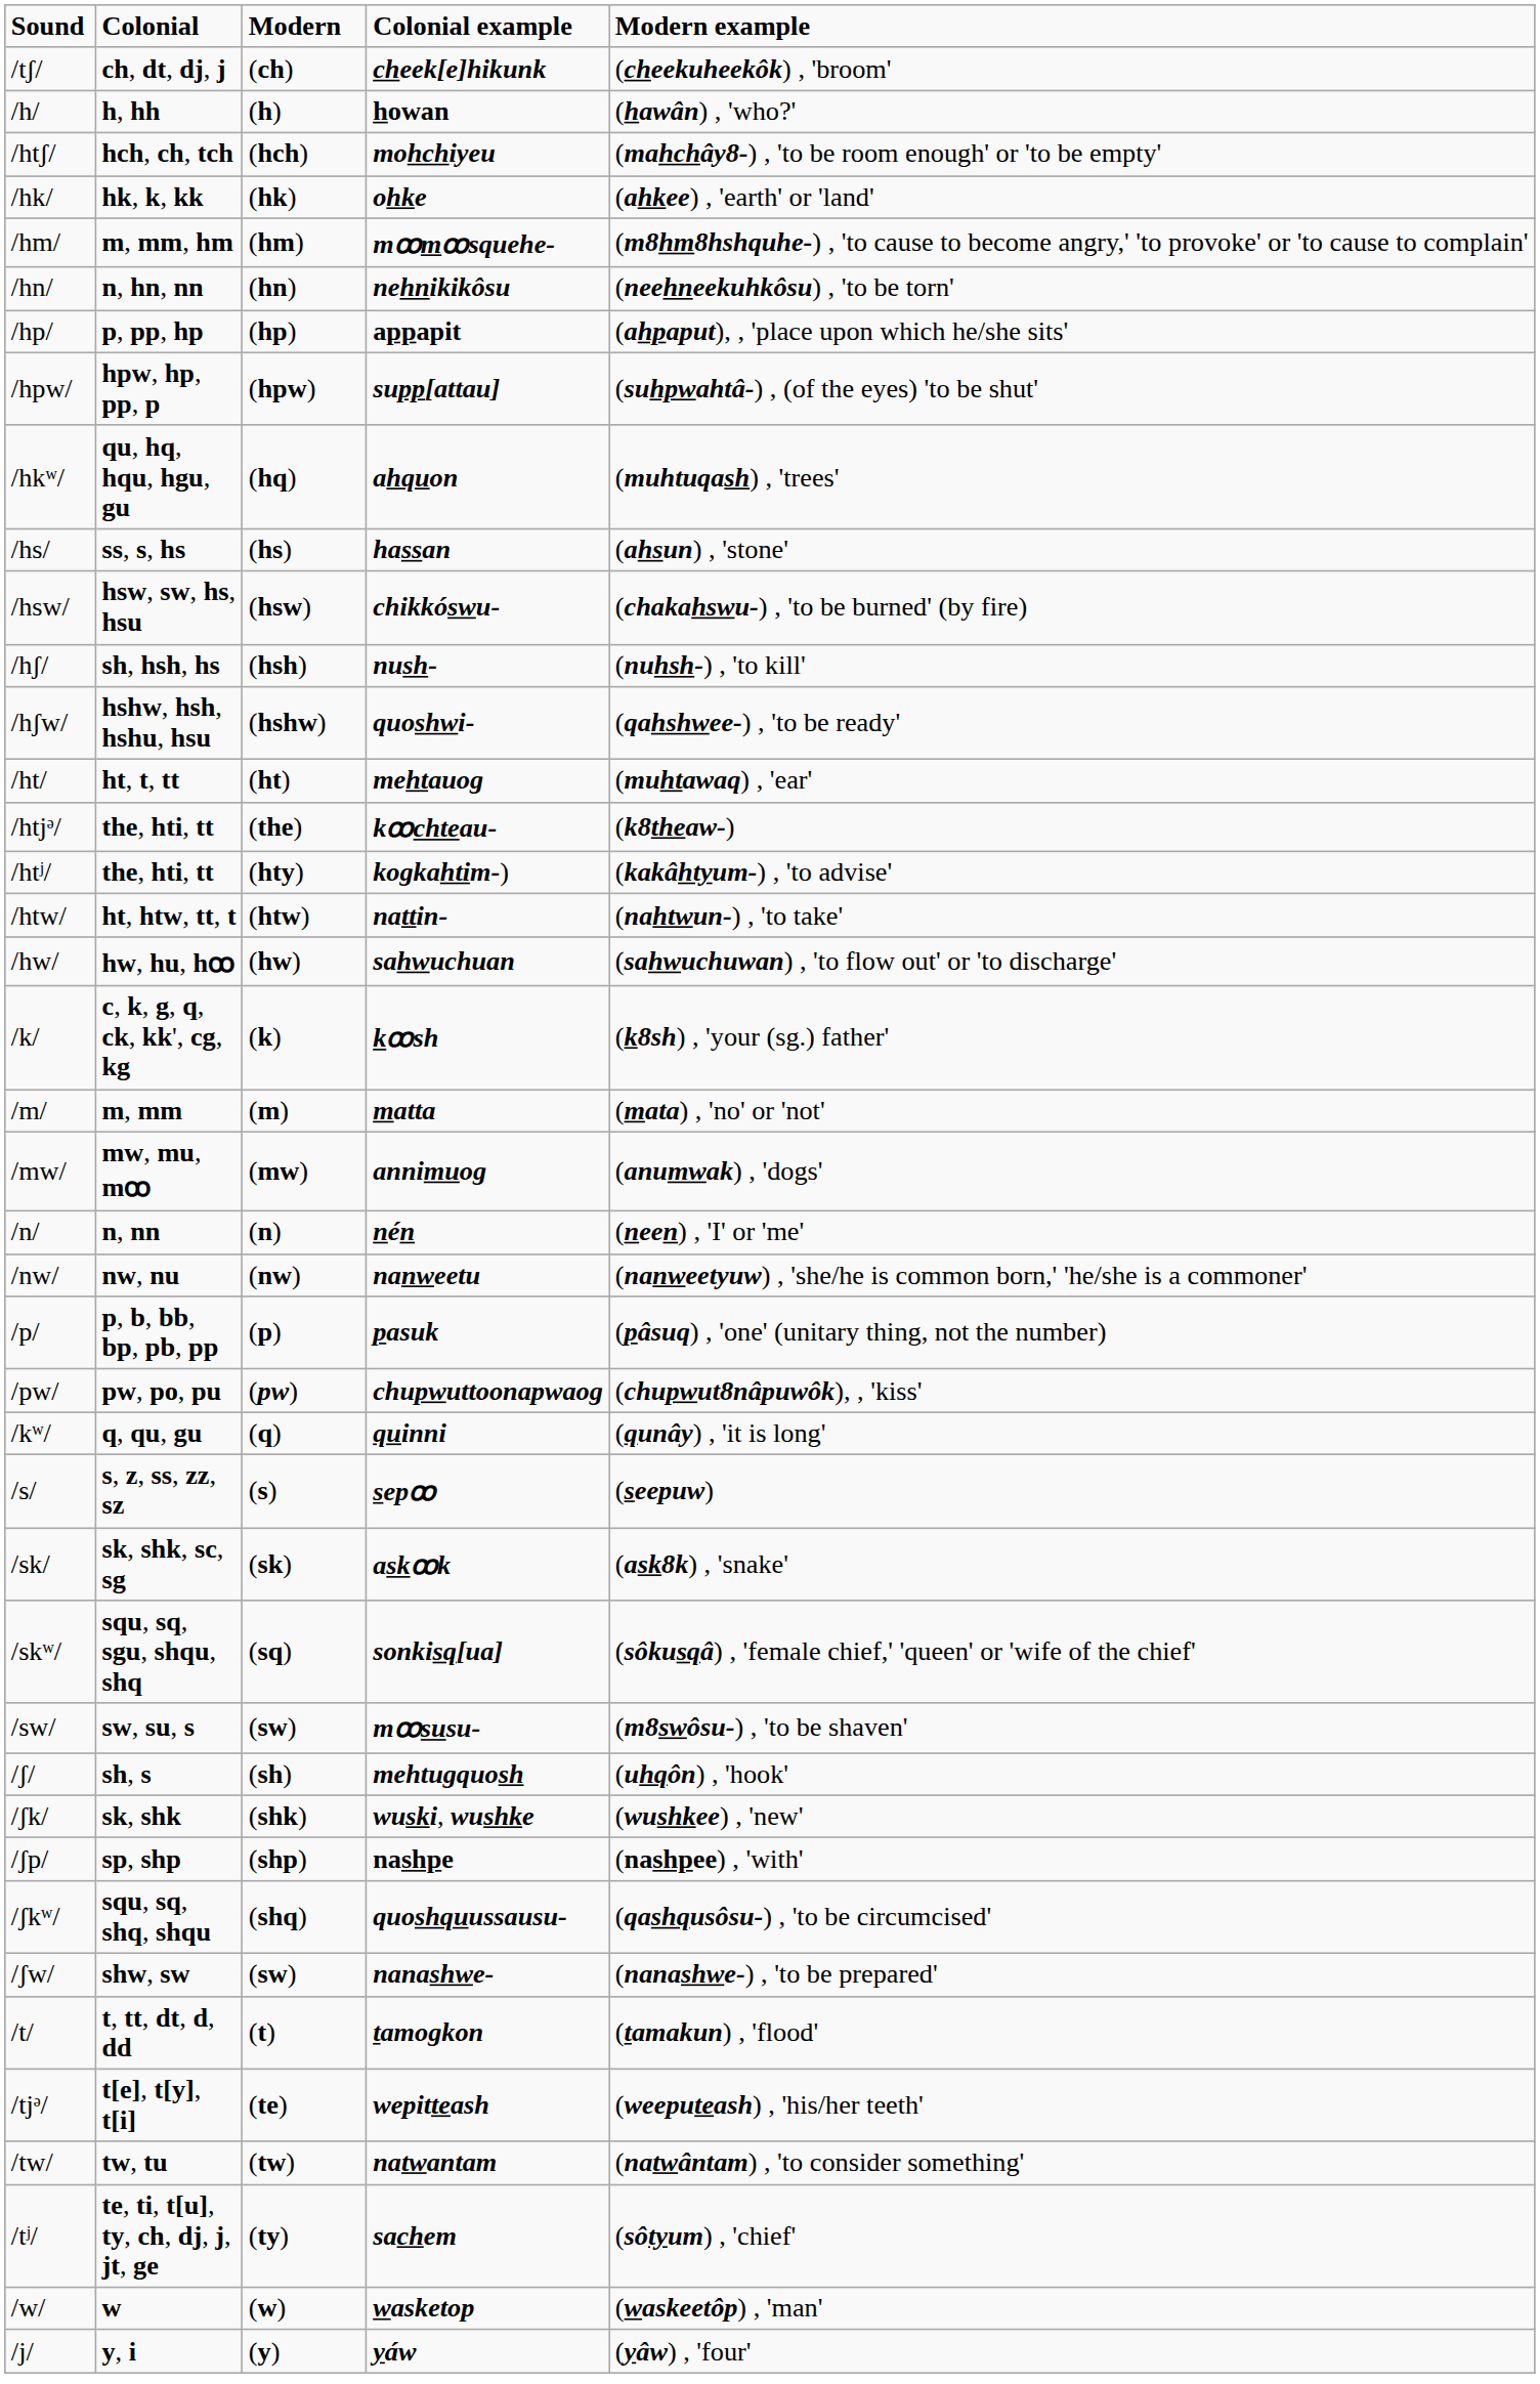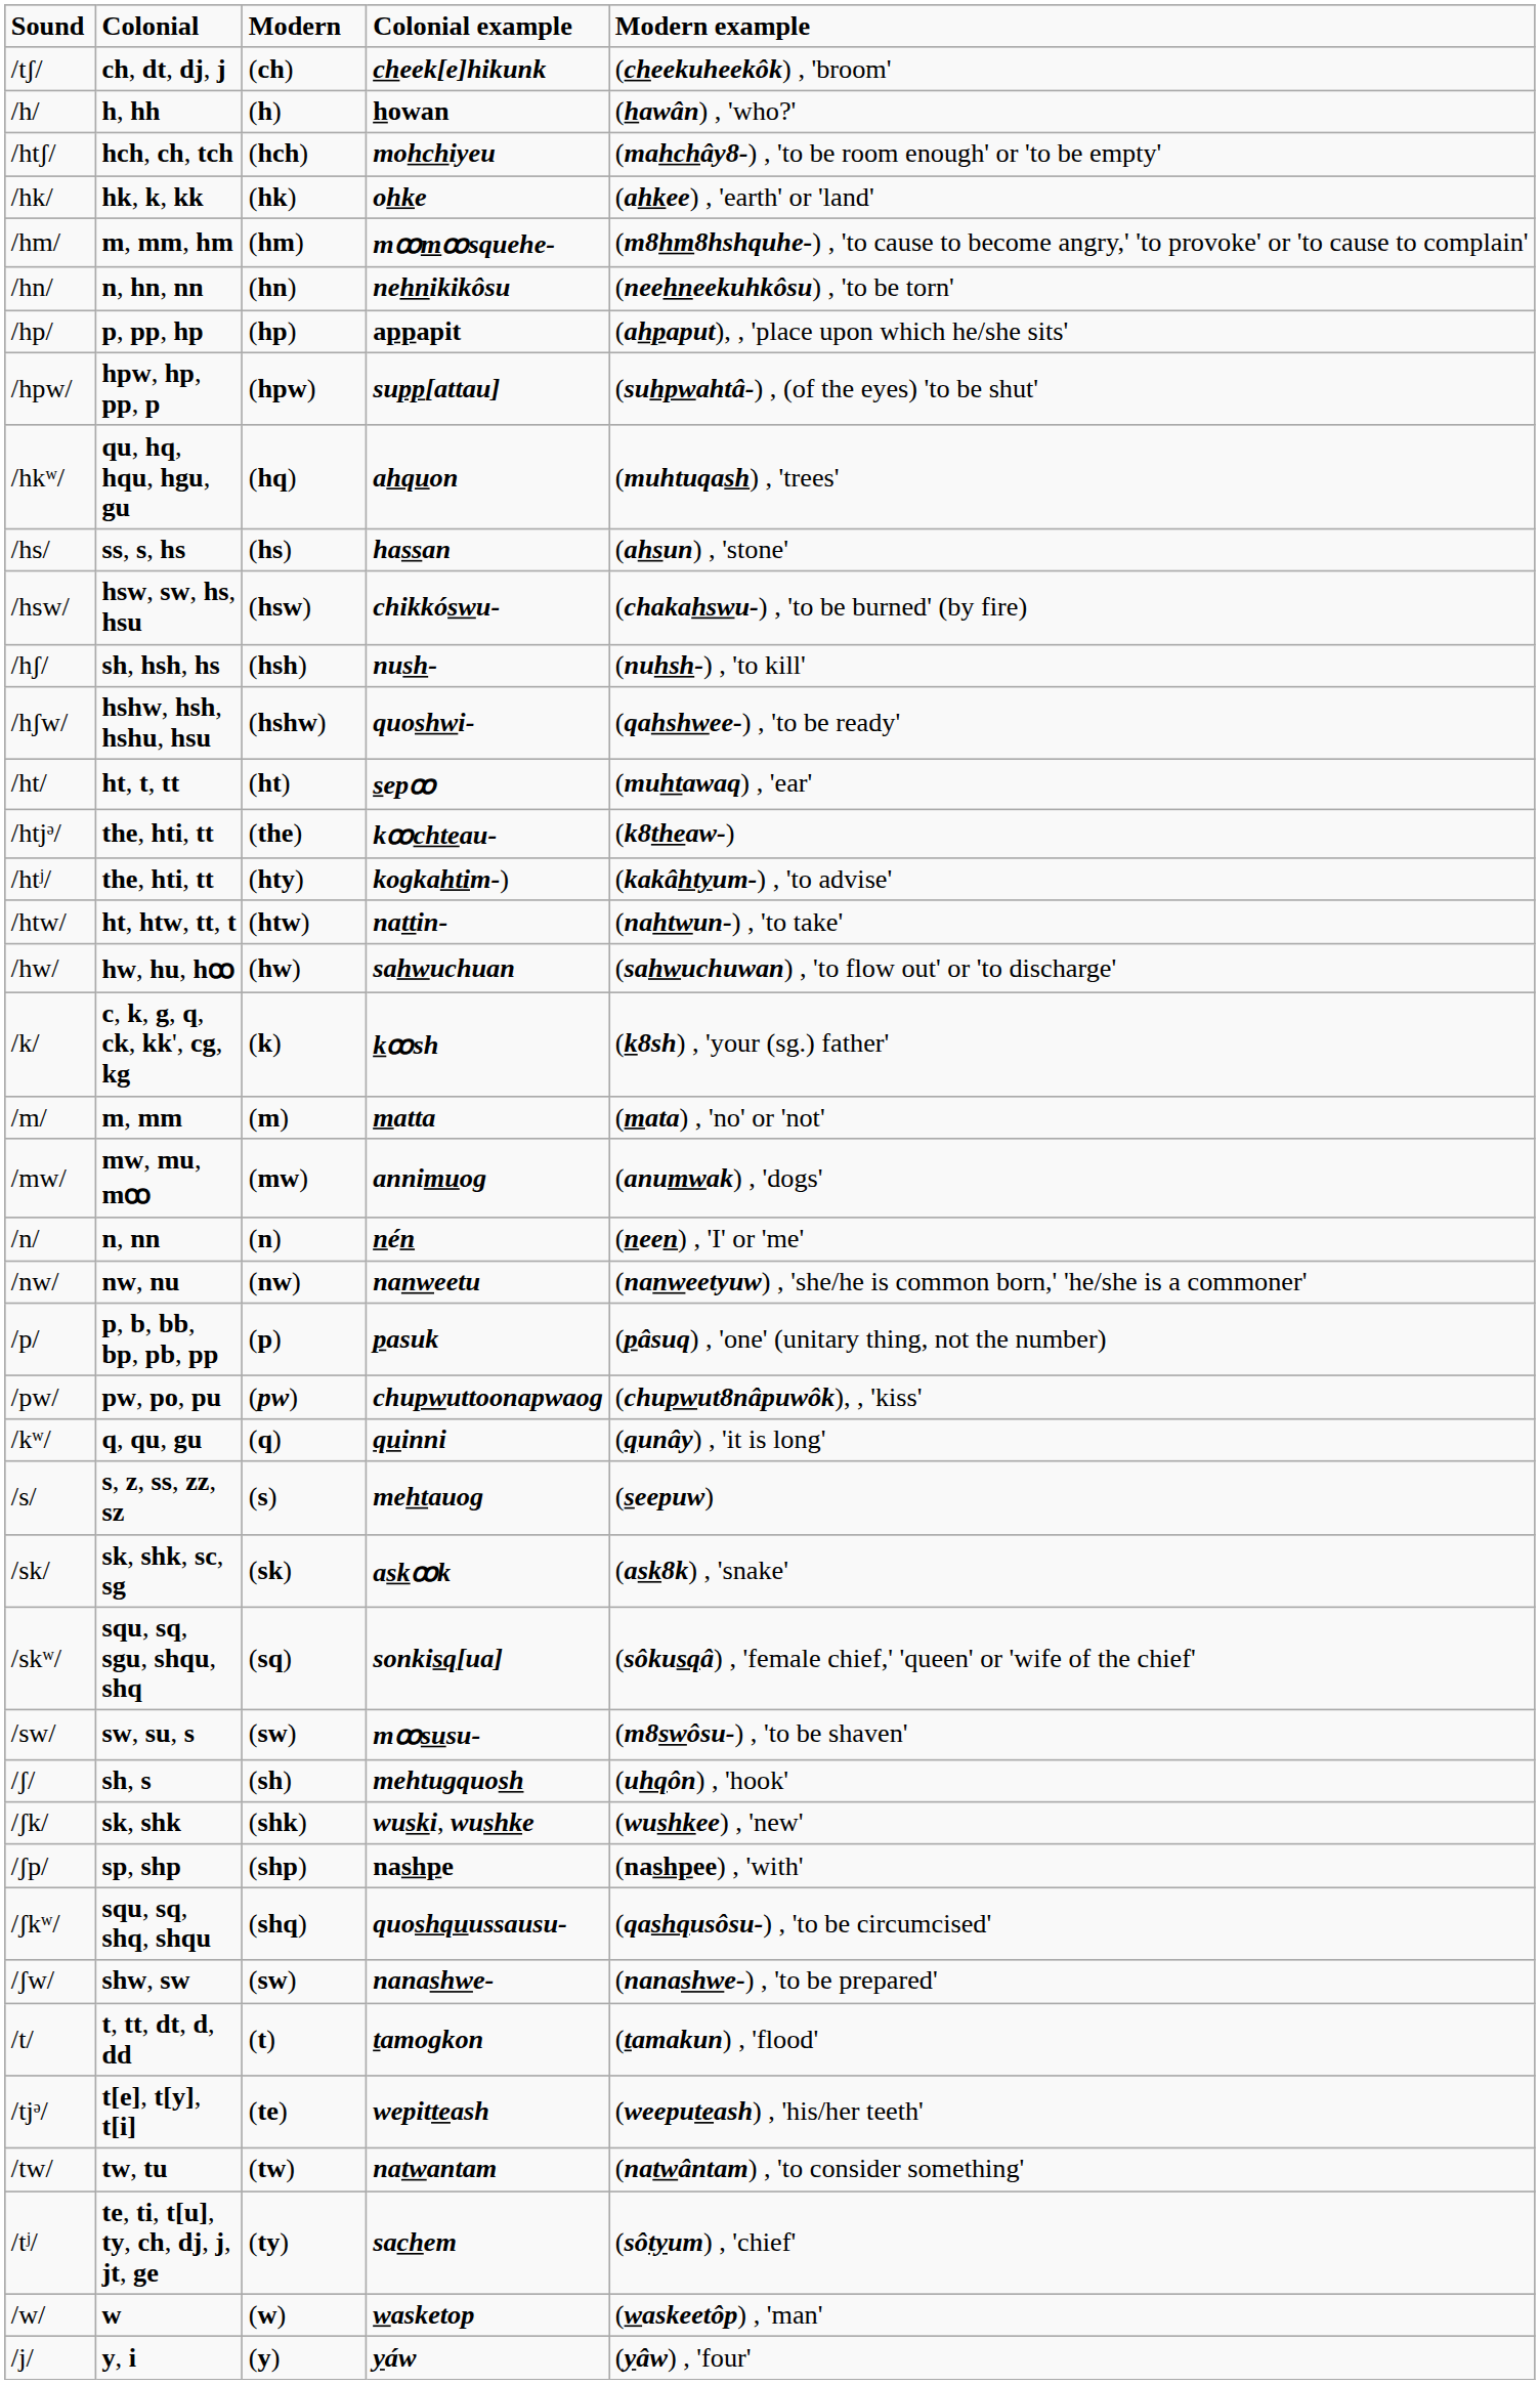/ht/ | Colonial example: mehtauog -> sepꝏ
/s/ | Colonial example: sepꝏ -> mehtauog
